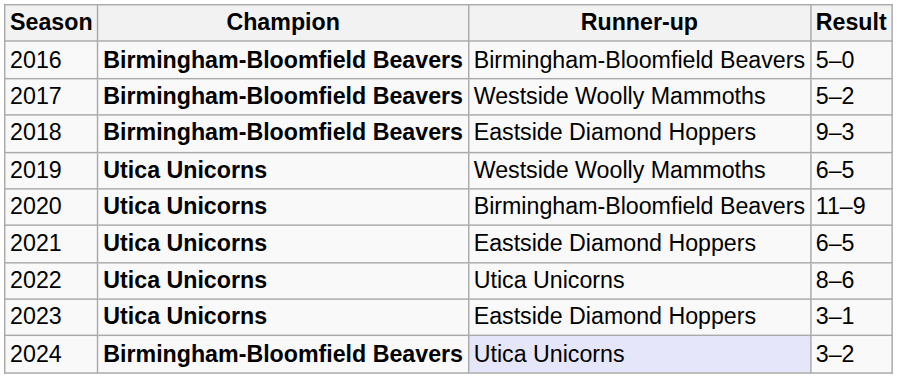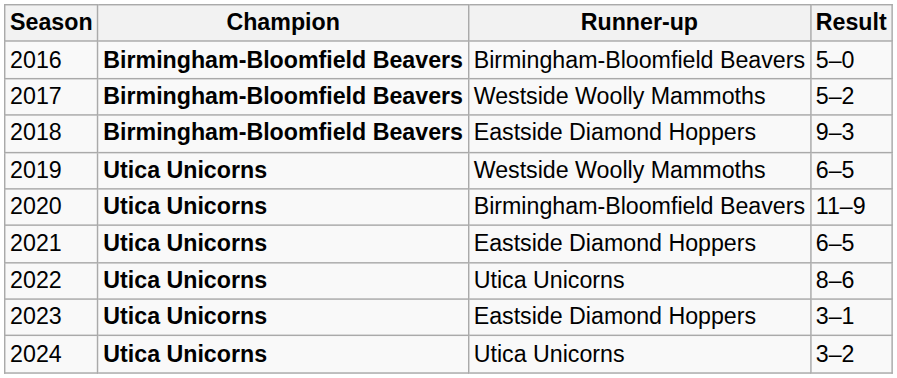2024 | Champion: Birmingham-Bloomfield Beavers -> Utica Unicorns
2024 | Runner-up: lavender background -> no background
